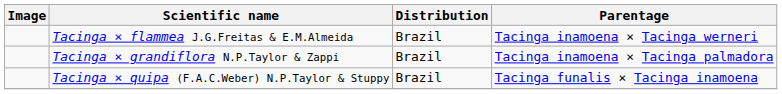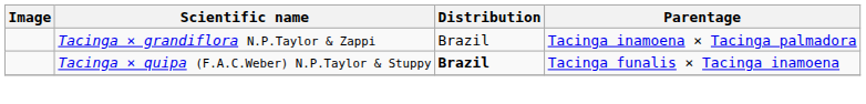- row: Tacinga × flammea J.G.Freitas & E.M.Almeida | Brazil | Tacinga inamoena × Tacinga werneri
Tacinga × quipa (F.A.C.Weber) N.P.Taylor & Stuppy | Distribution: normal -> bold
